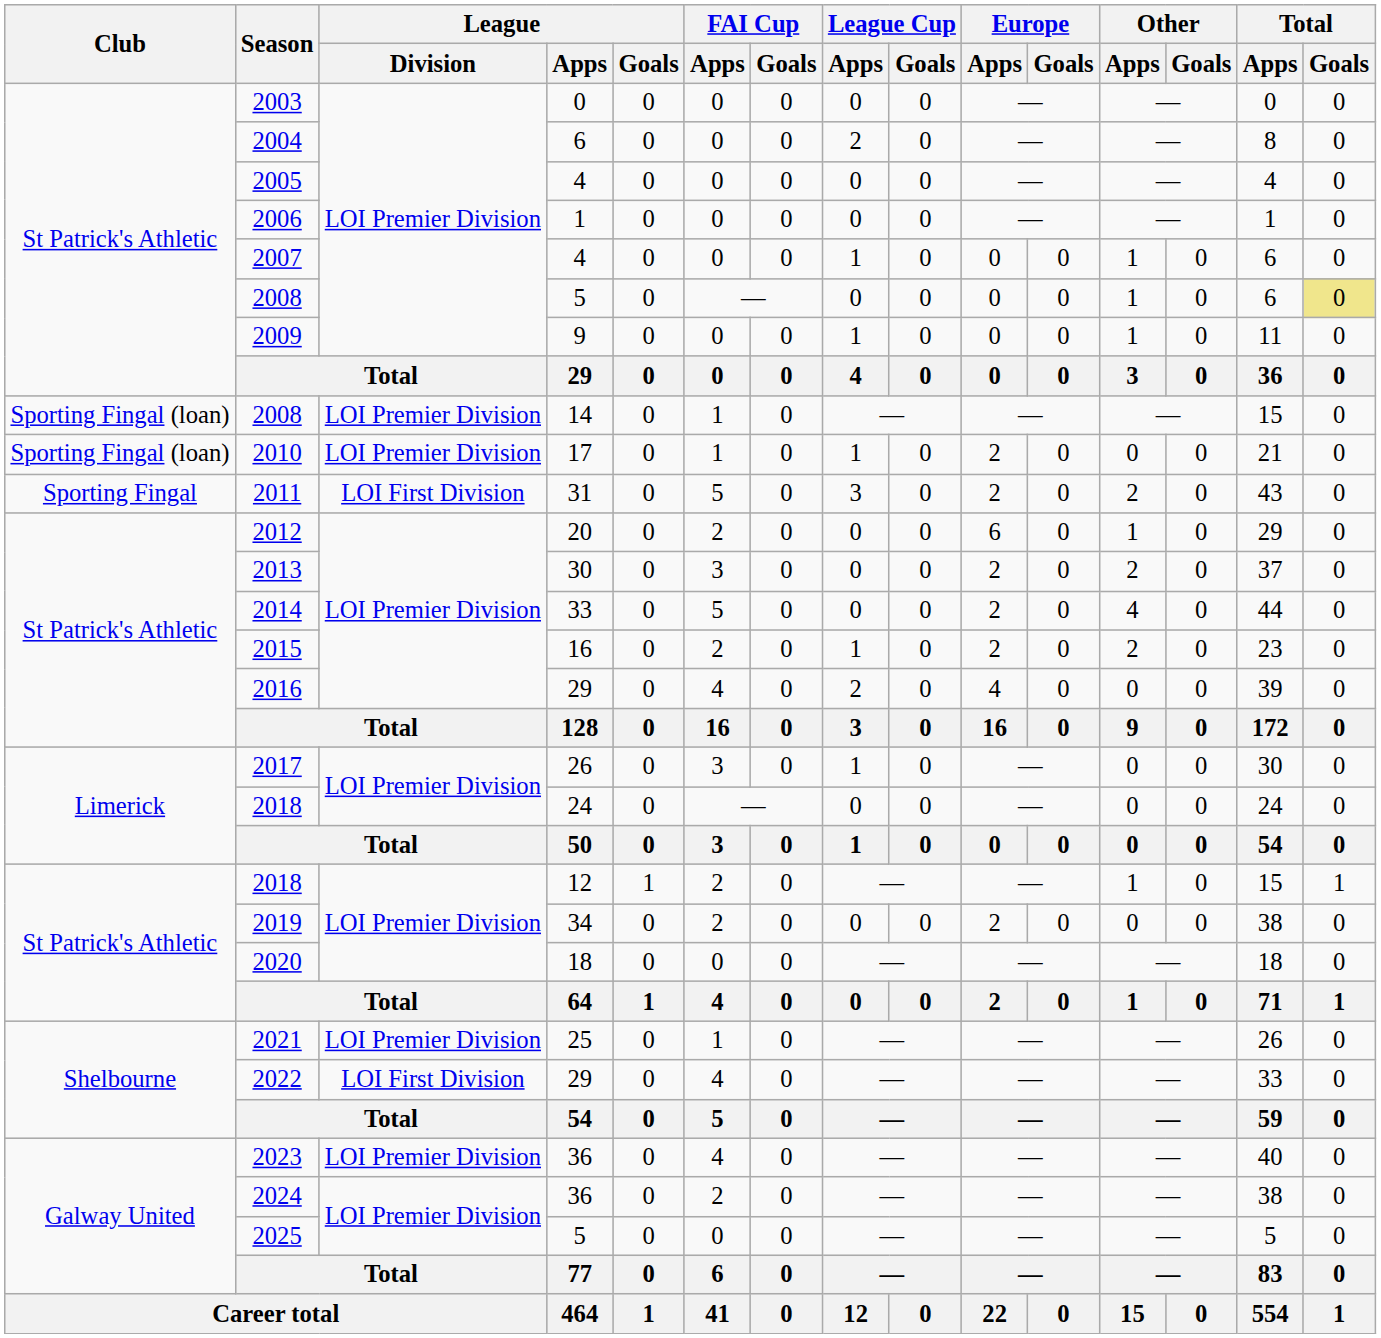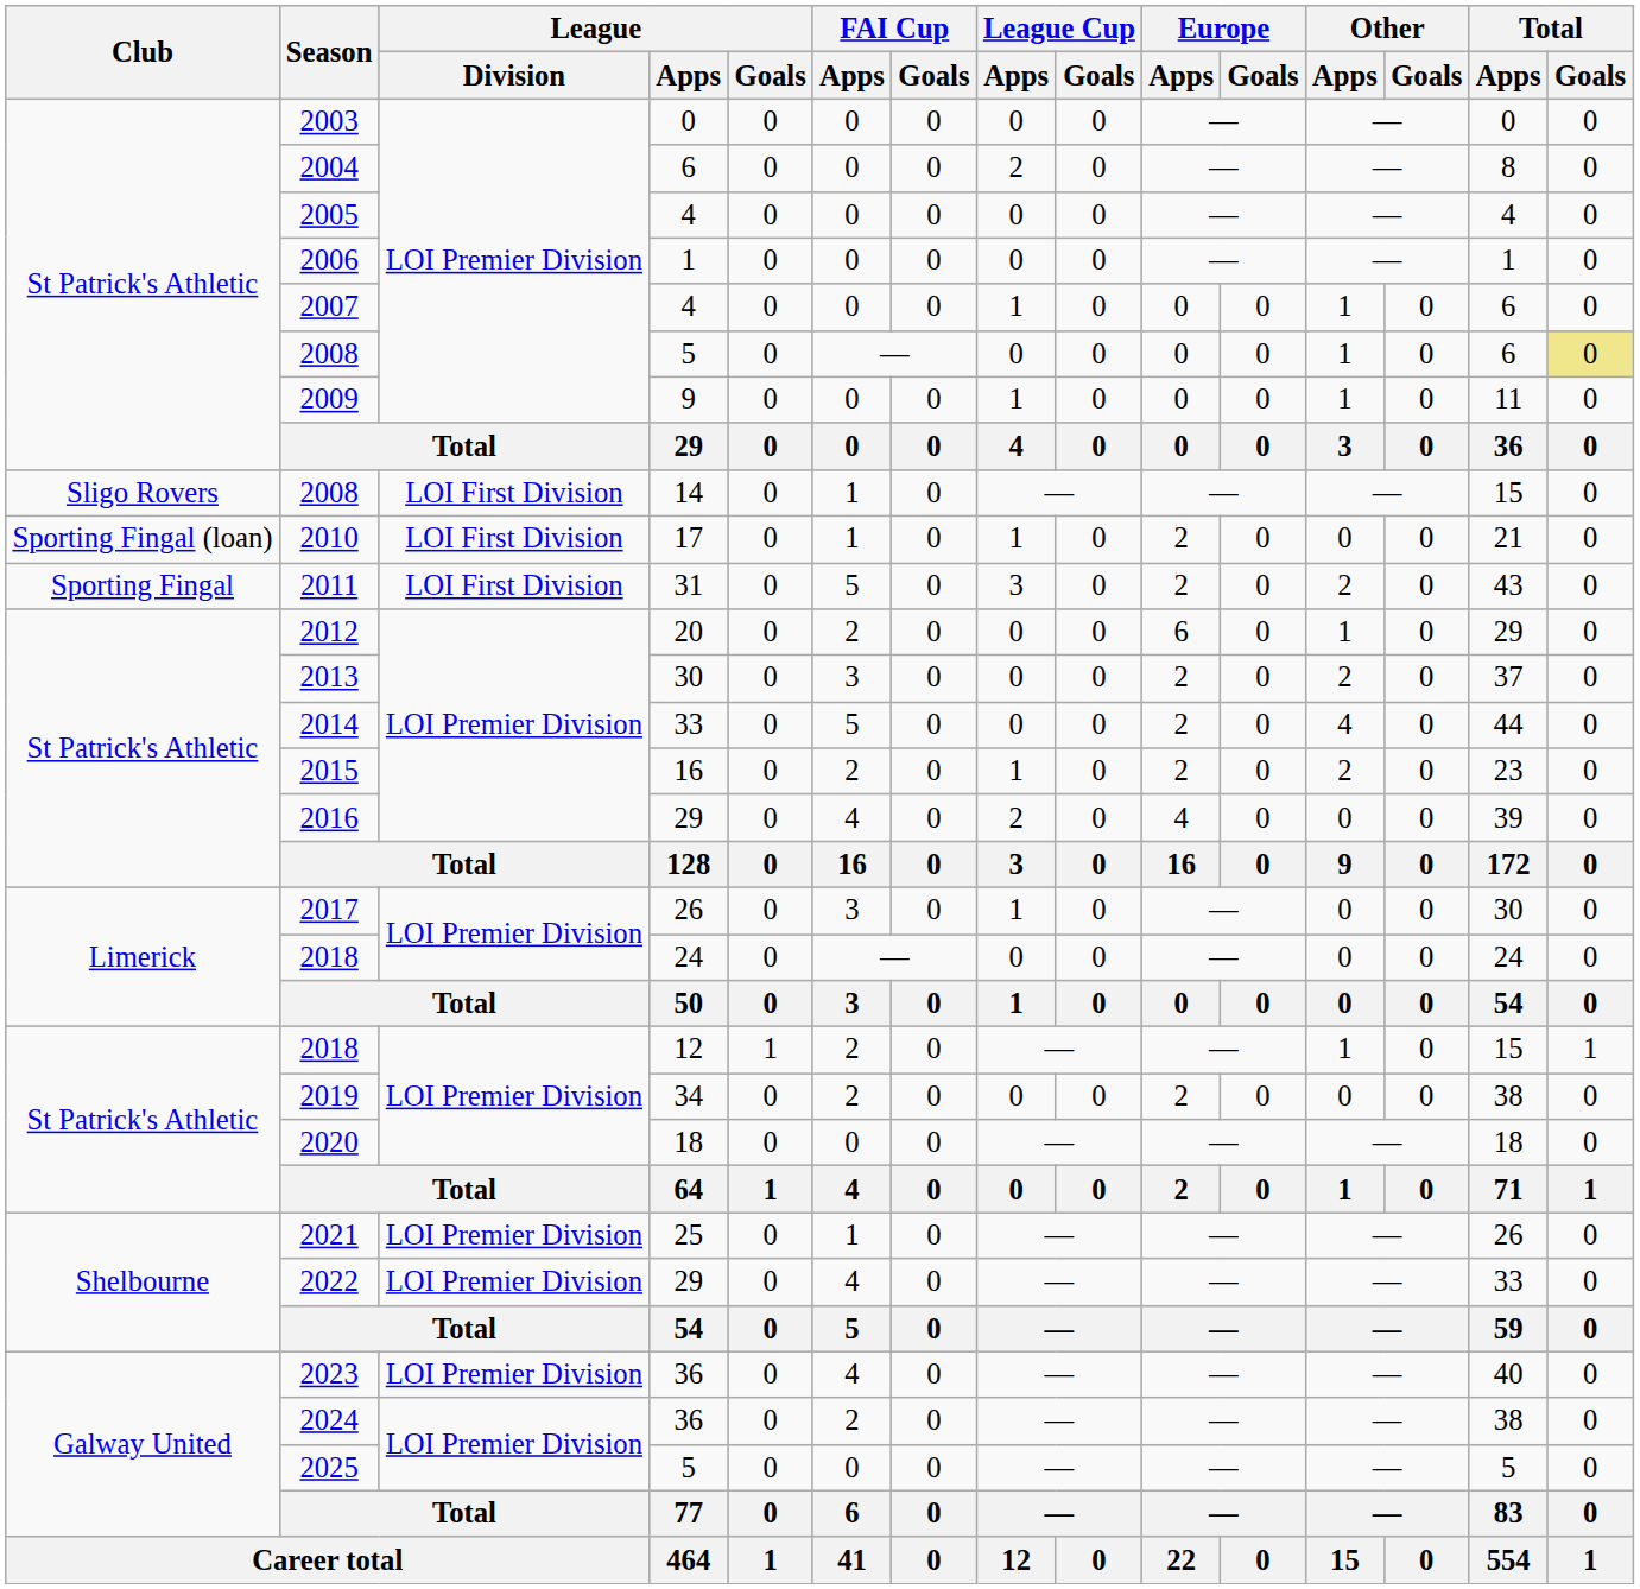2008 / 14 | Club: Sporting Fingal (loan) -> Sligo Rovers
2008 / 14 | League / Division: LOI Premier Division -> LOI First Division
2010 | League / Division: LOI Premier Division -> LOI First Division
2022 | League / Division: LOI First Division -> LOI Premier Division
